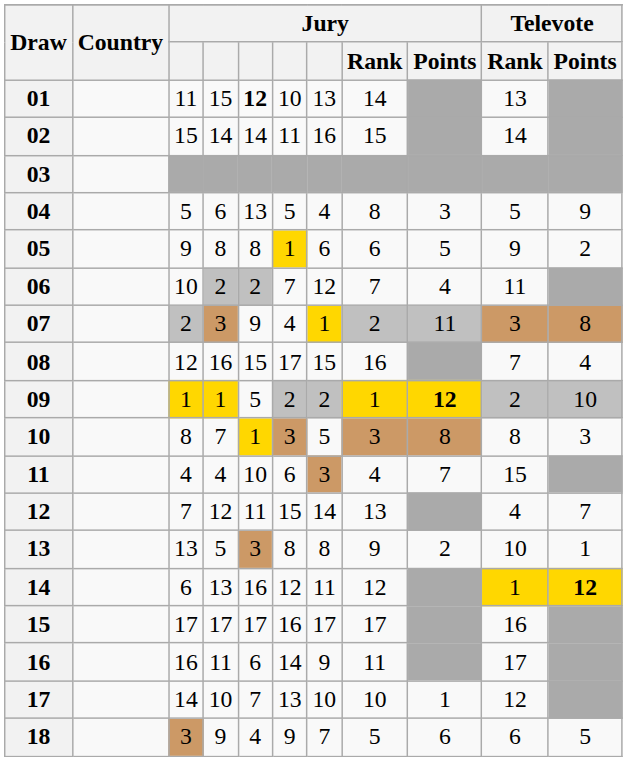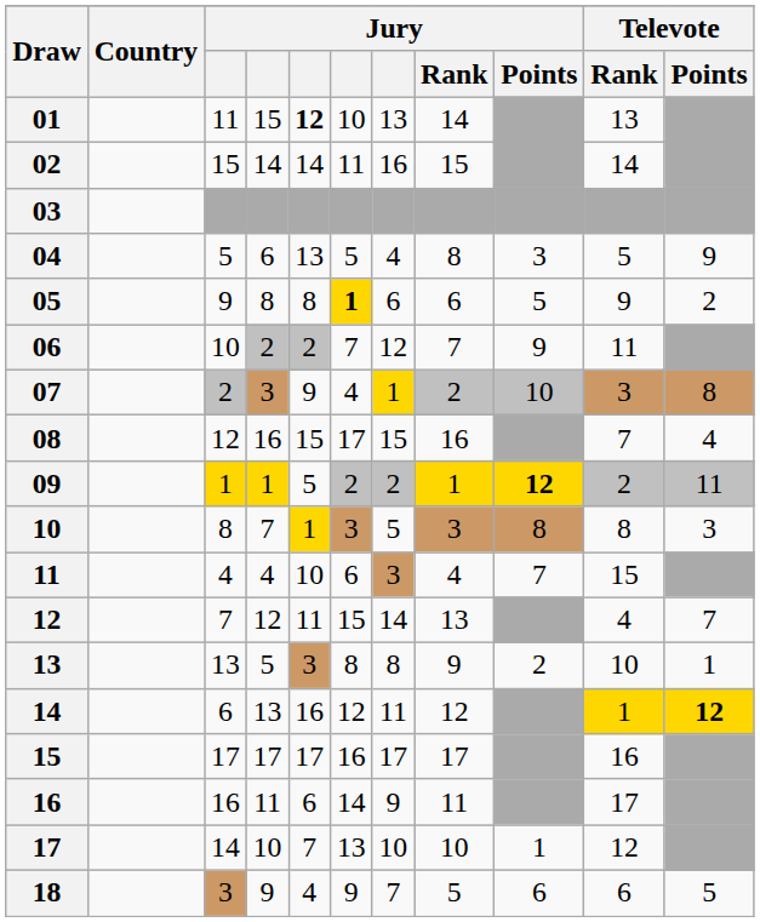05 | column 6: normal -> bold
06 | Jury / Points: 4 -> 9
07 | Jury / Points: 11 -> 10
09 | Televote / Points: 10 -> 11
